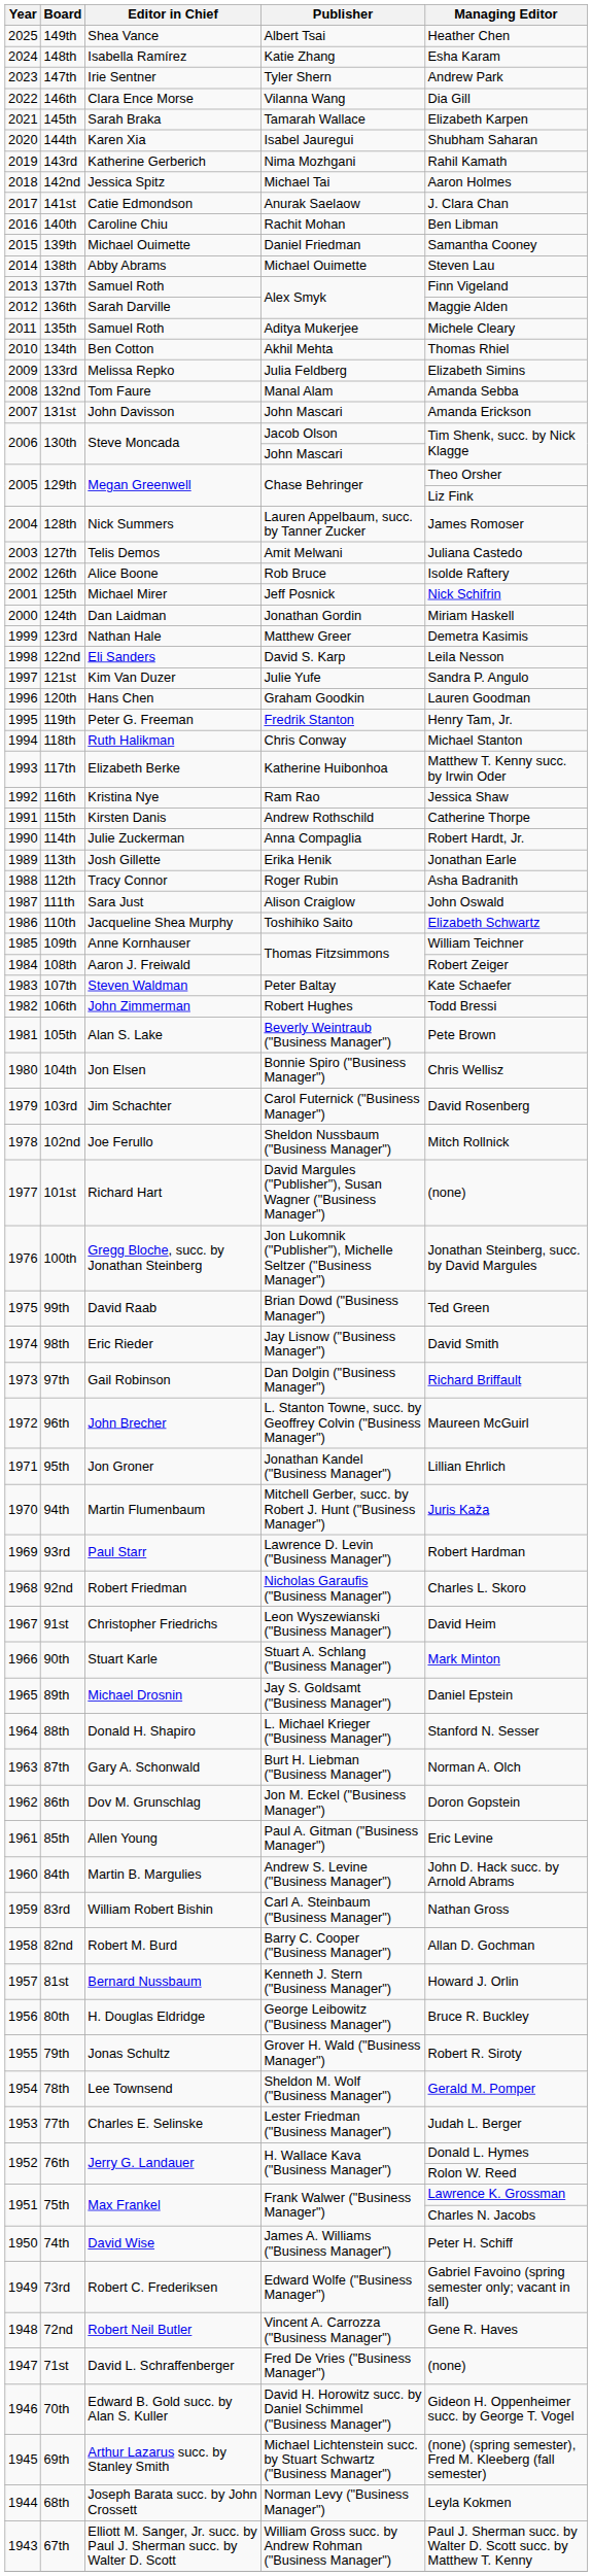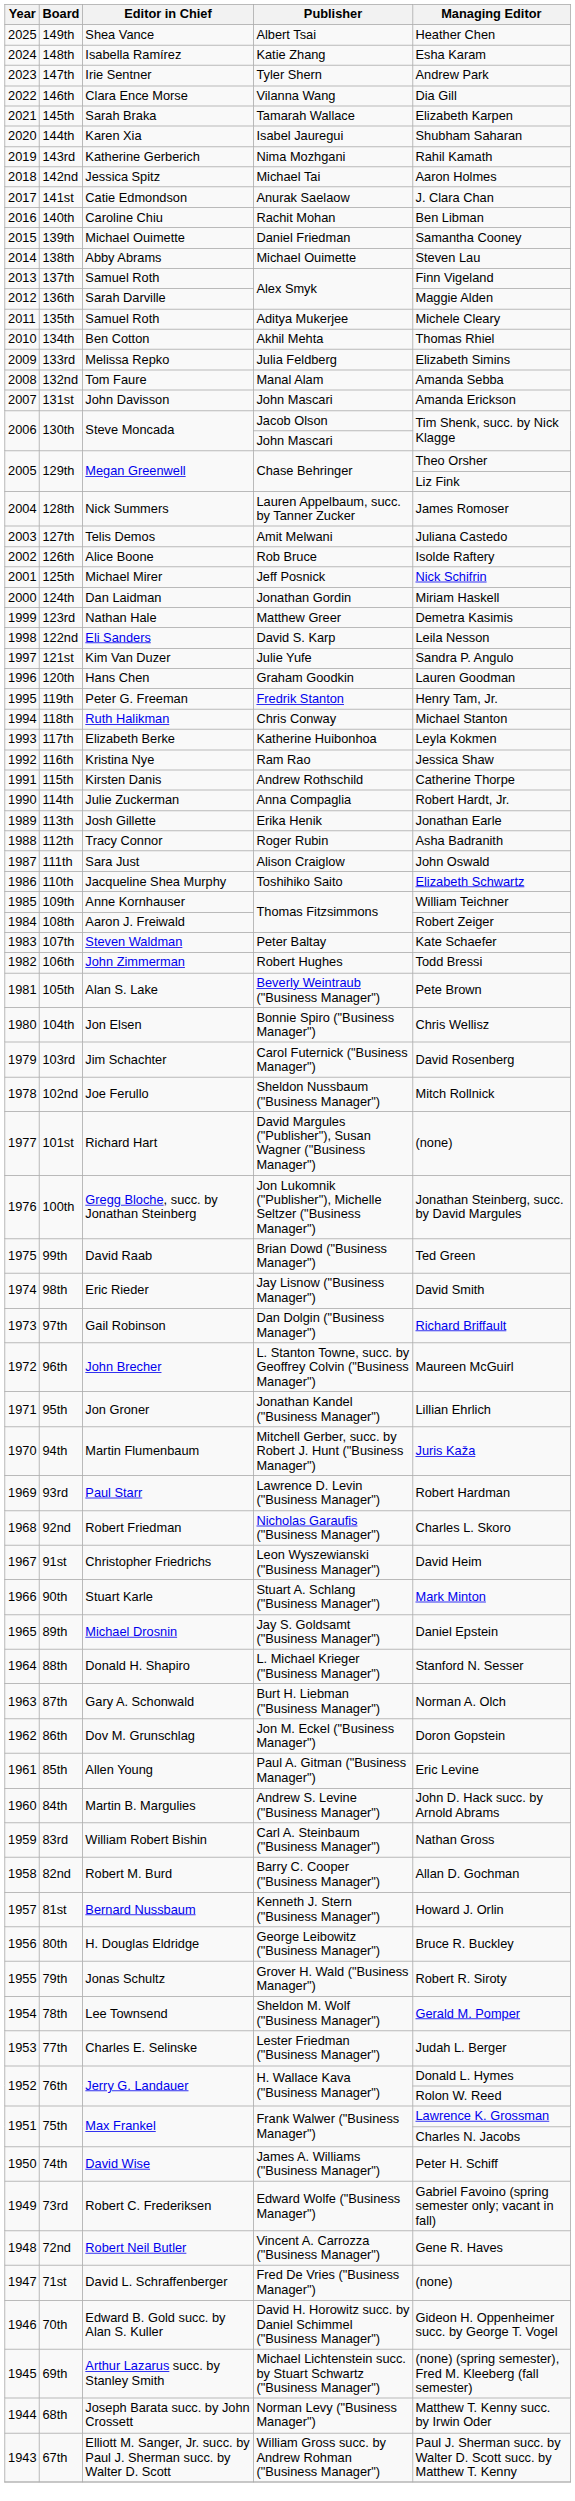117th | Managing Editor: Matthew T. Kenny succ. by Irwin Oder -> Leyla Kokmen
68th | Managing Editor: Leyla Kokmen -> Matthew T. Kenny succ. by Irwin Oder
